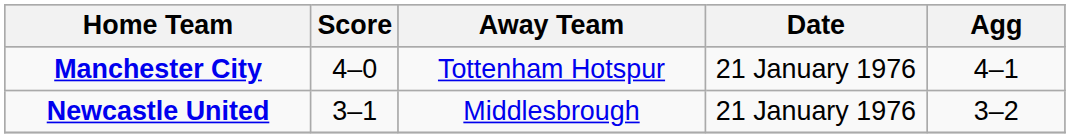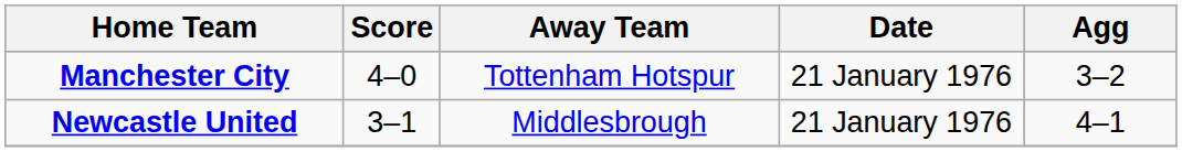Manchester City | Agg: 4–1 -> 3–2
Newcastle United | Agg: 3–2 -> 4–1
